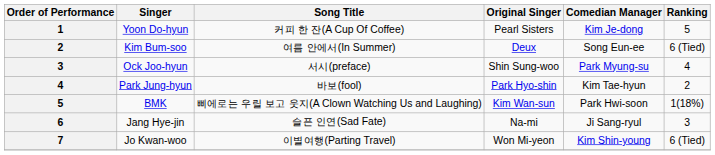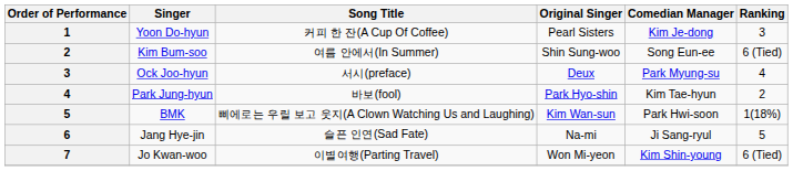Yoon Do-hyun | Ranking: 5 -> 3
Kim Bum-soo | Original Singer: Deux -> Shin Sung-woo
Ock Joo-hyun | Original Singer: Shin Sung-woo -> Deux
Jang Hye-jin | Ranking: 3 -> 5
